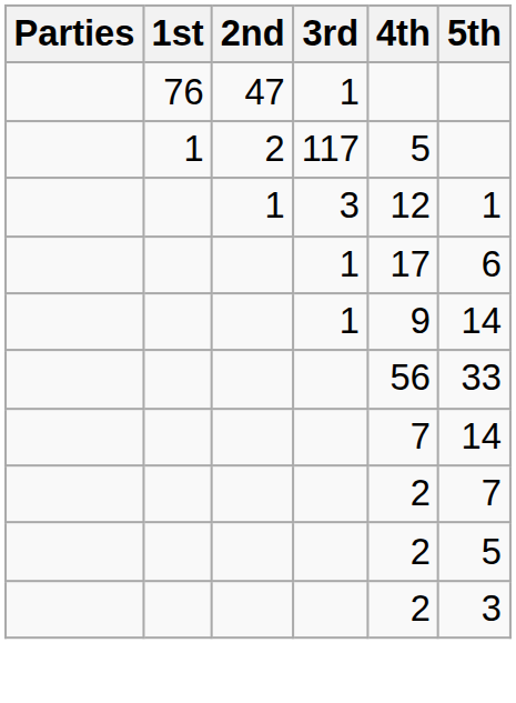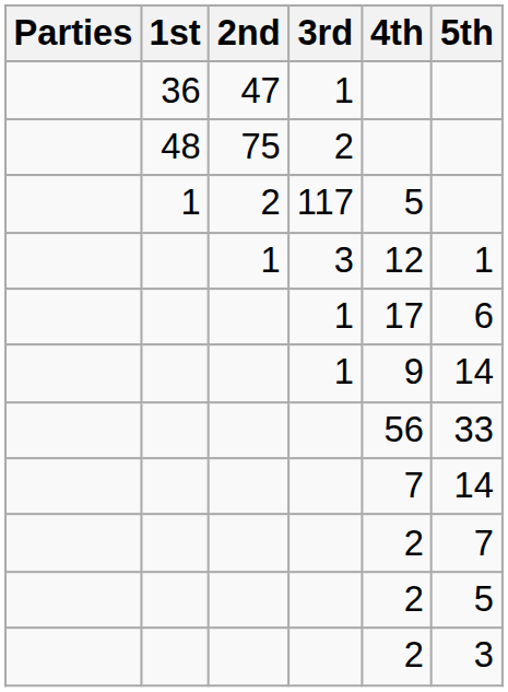47 | 1st: 76 -> 36
+ row: 48 | 75 | 2
